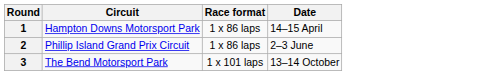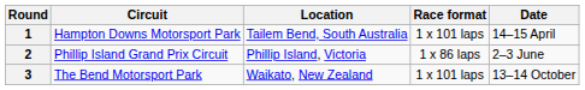+ column: Location | Tailem Bend, South Australia | Phillip Island, Victoria | Waikato, New Zealand
1 | Race format: 1 x 86 laps -> 1 x 101 laps
